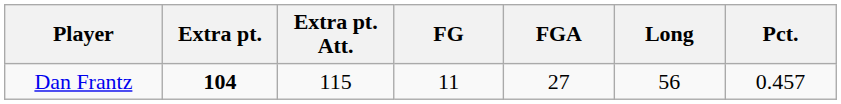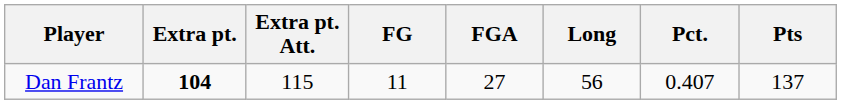+ column: Pts | 137
Dan Frantz | Pct.: 0.457 -> 0.407
